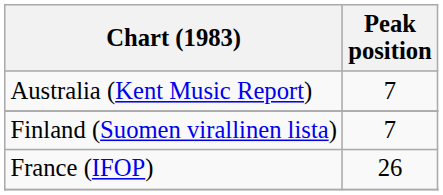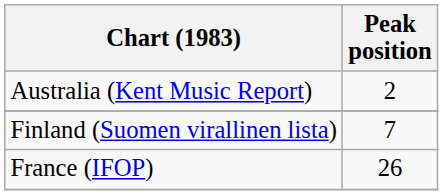Australia (Kent Music Report) | Peak position: 7 -> 2
